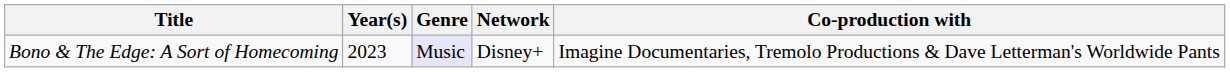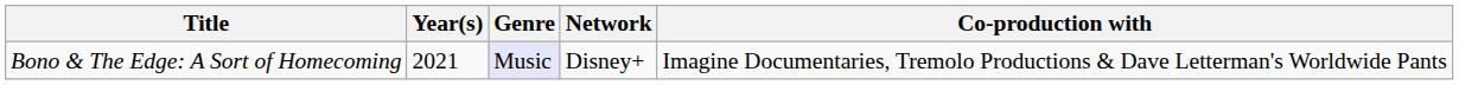Bono & The Edge: A Sort of Homecoming | Year(s): 2023 -> 2021
